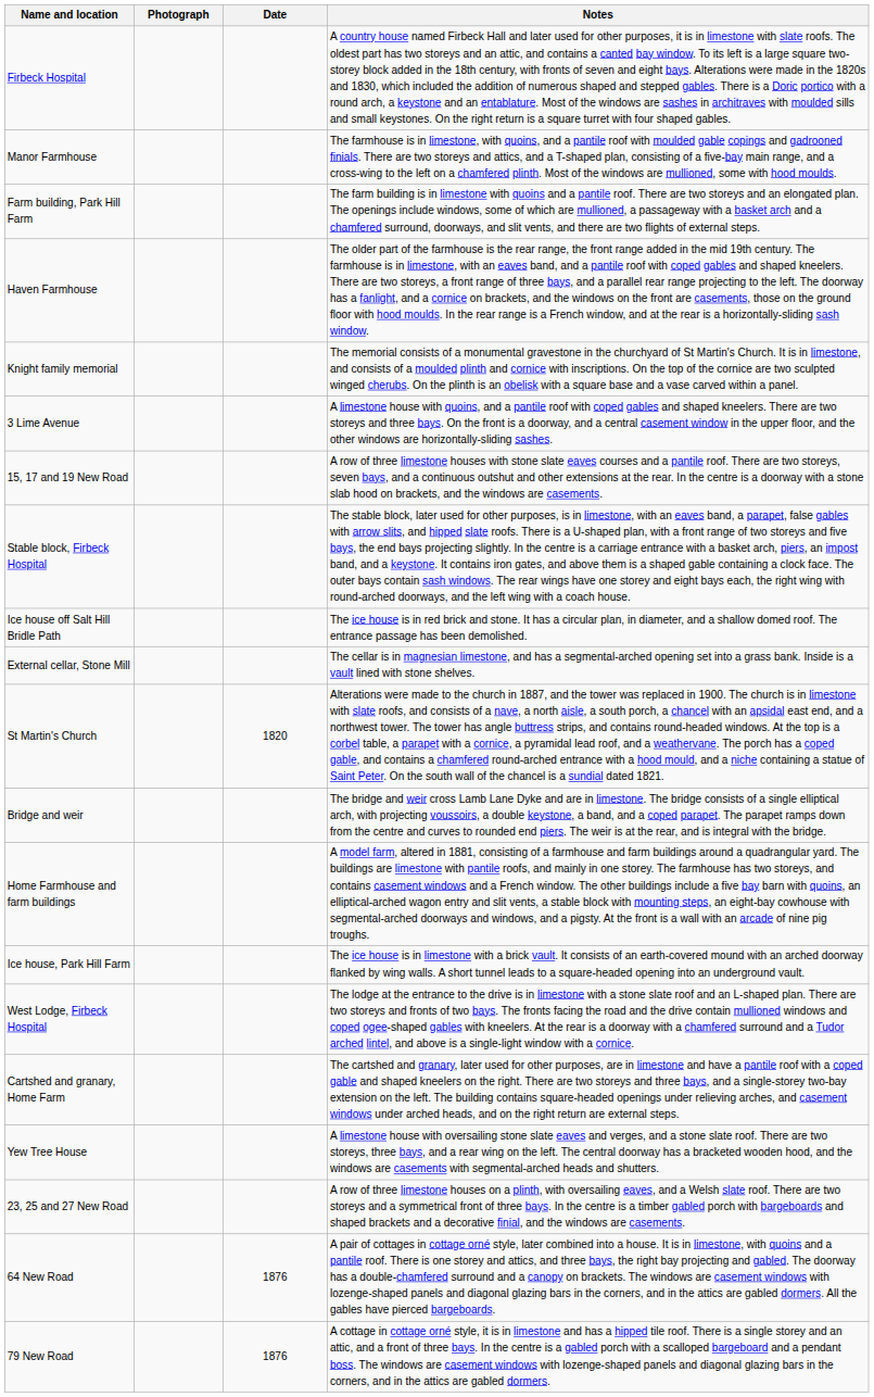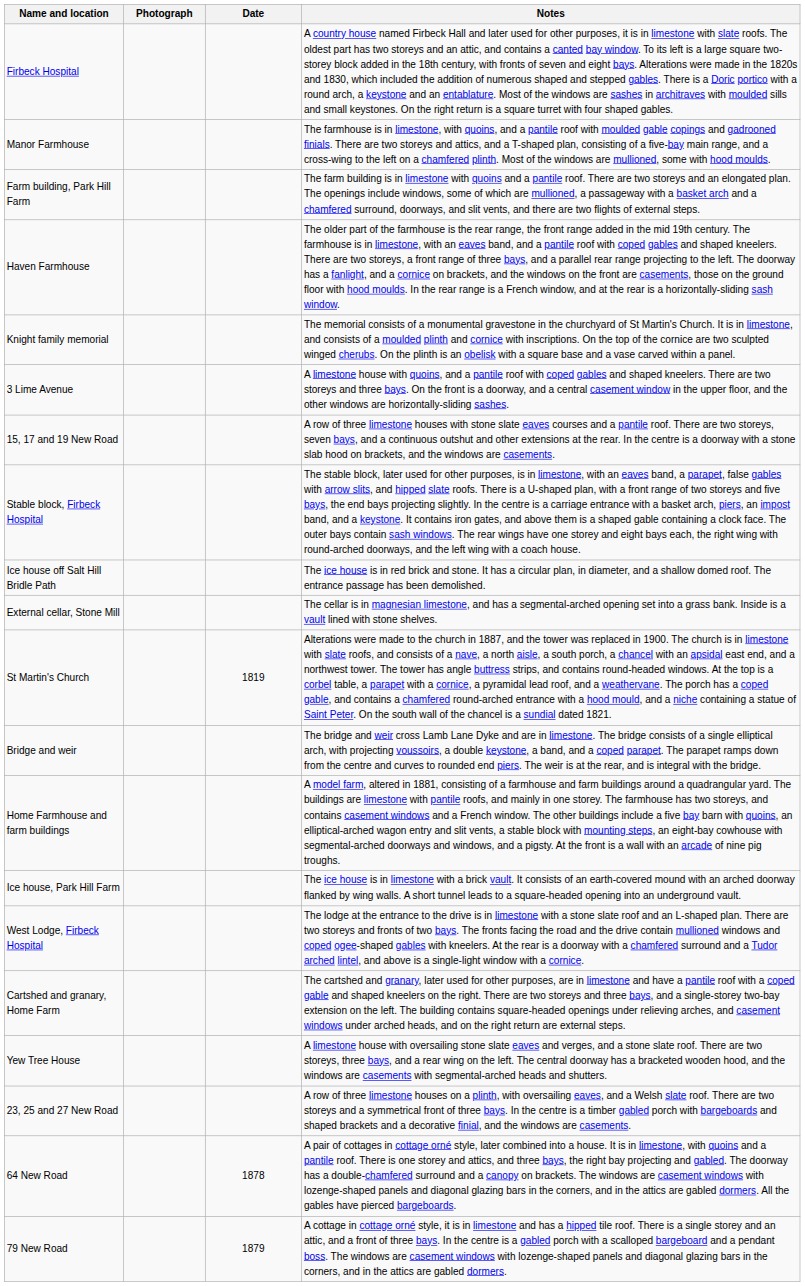St Martin's Church | Date: 1820 -> 1819
64 New Road | Date: 1876 -> 1878
79 New Road | Date: 1876 -> 1879
